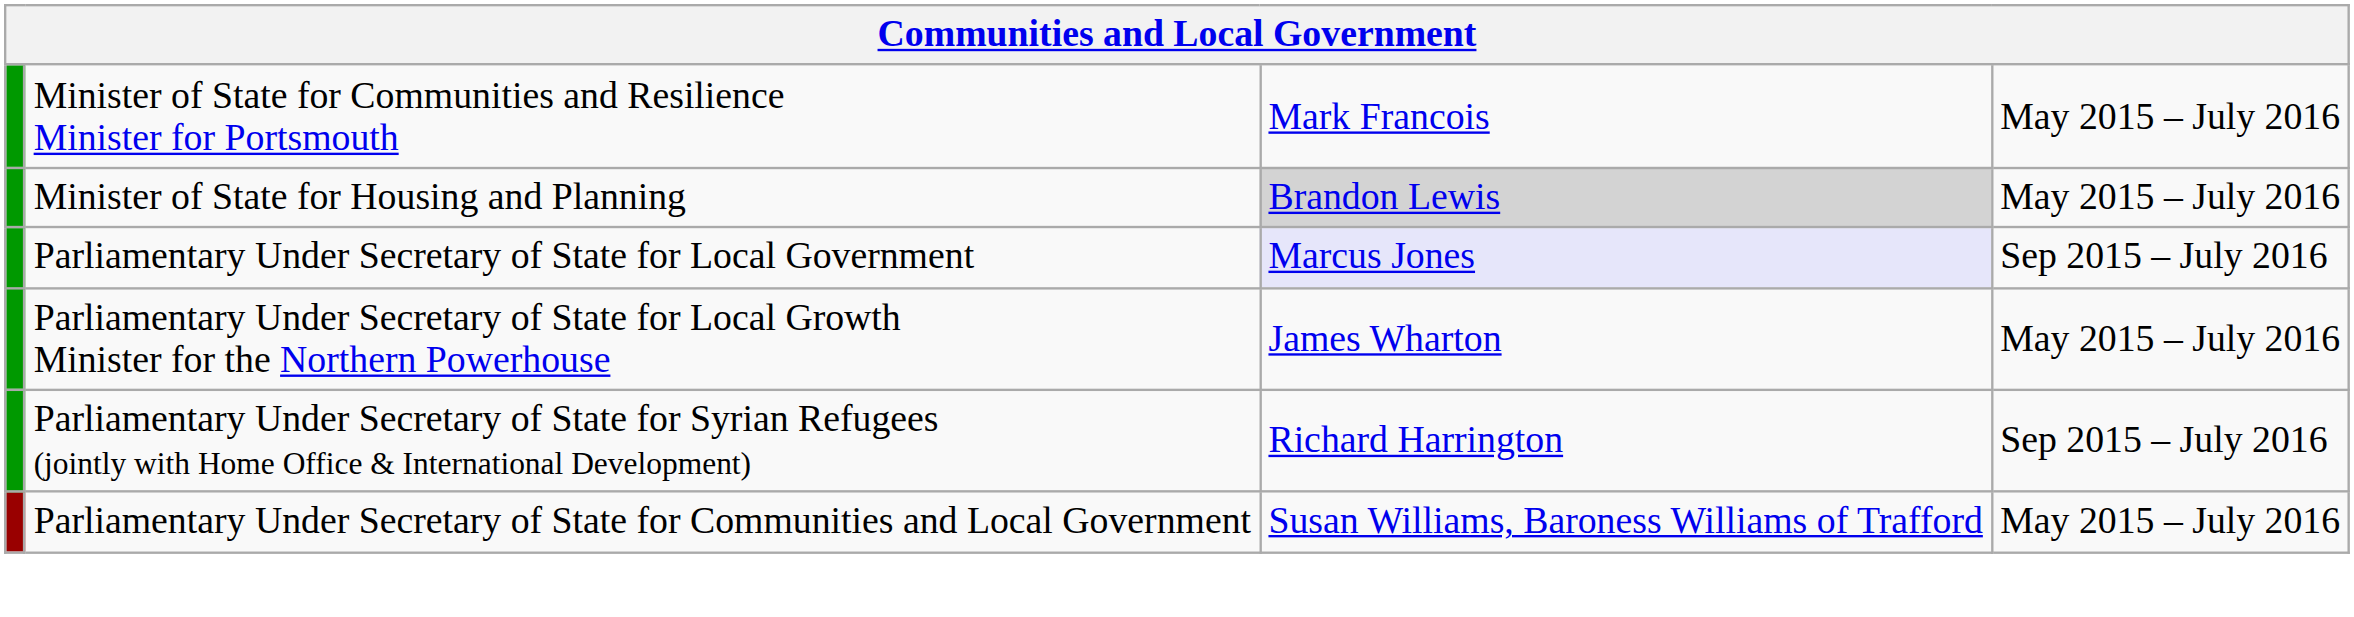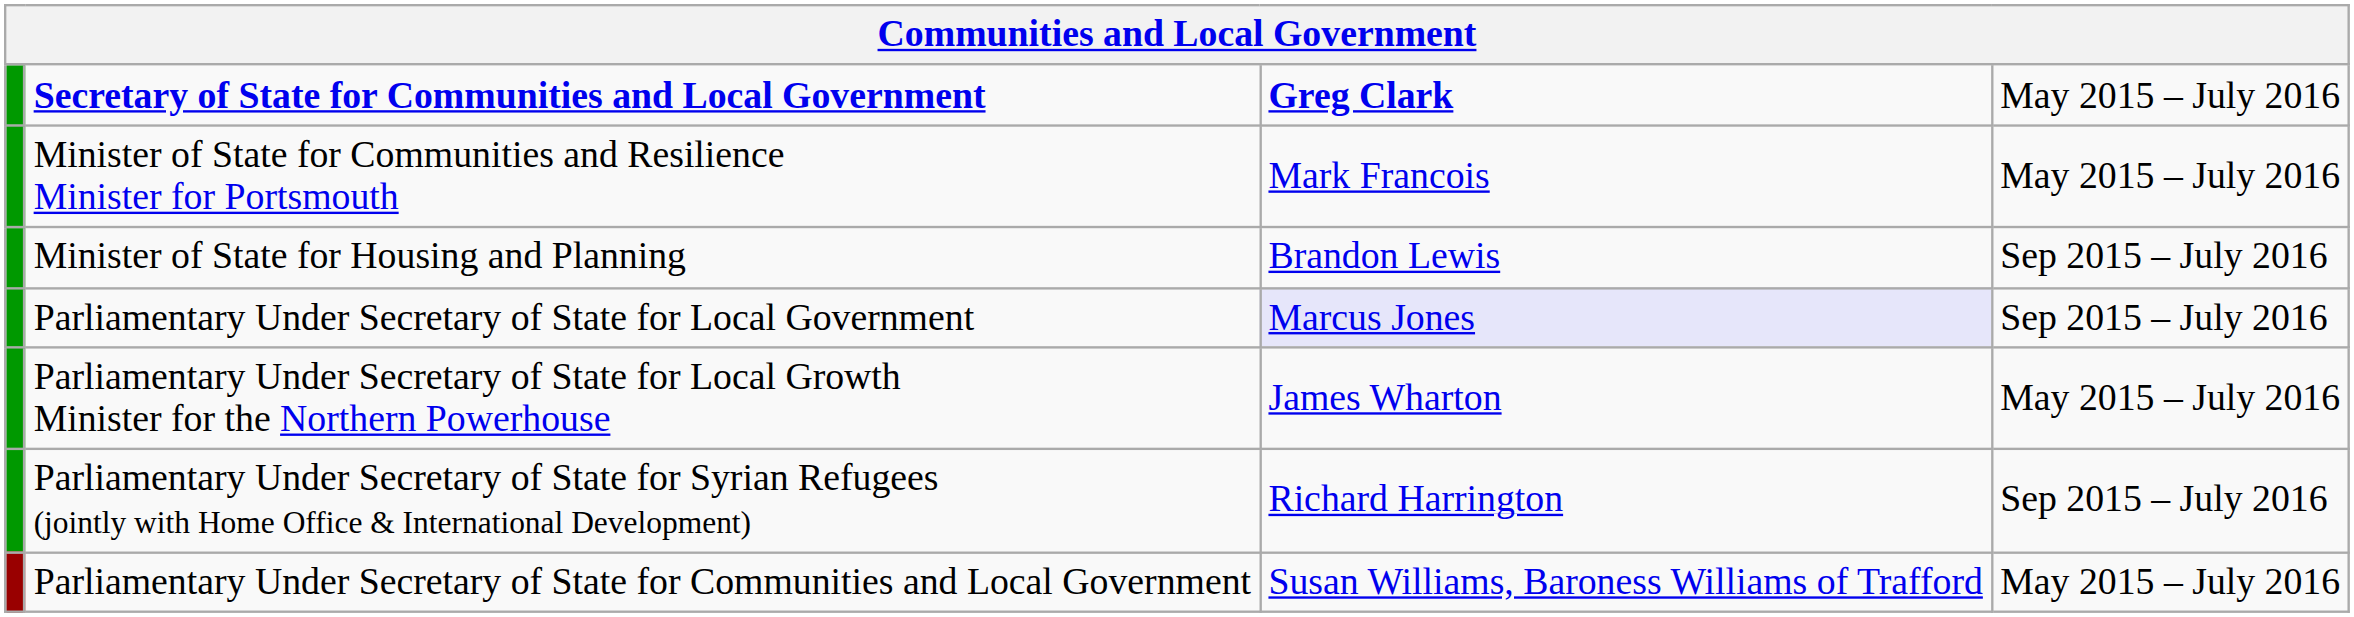+ row: Secretary of State for Communities and Local Government | Greg Clark | May 2015 – July 2016
Minister of State for Housing and Planning | column 3: lightgrey background -> no background
Minister of State for Housing and Planning | column 4: May 2015 – July 2016 -> Sep 2015 – July 2016
